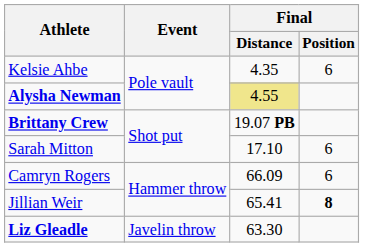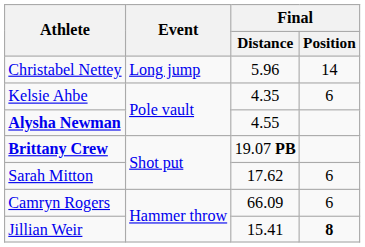+ row: Christabel Nettey | Long jump | 5.96 | 14
Alysha Newman | Final / Distance: khaki background -> no background
Sarah Mitton | Final / Distance: 17.10 -> 17.62
Jillian Weir | Final / Distance: 65.41 -> 15.41
- row: Liz Gleadle | Javelin throw | 63.30
